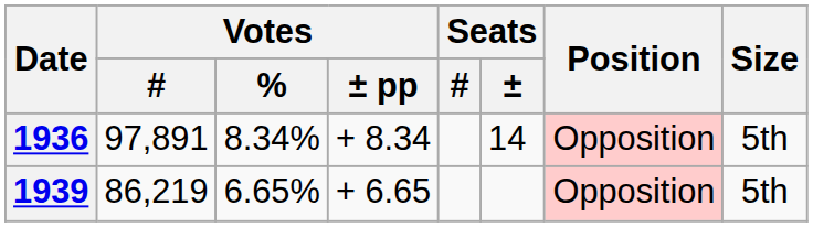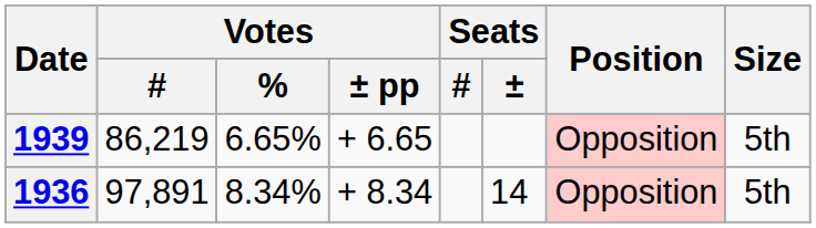rows swapped: 1936 <-> 1939
